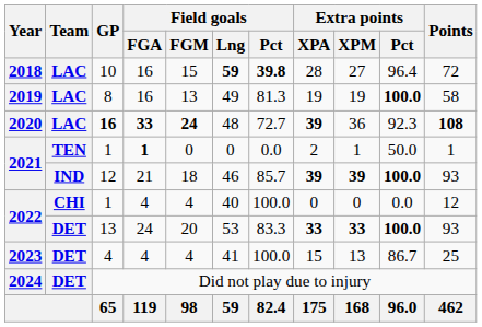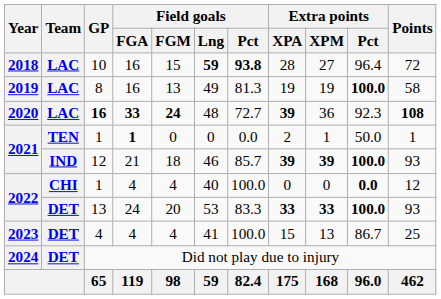10 | Field goals / Pct: 39.8 -> 93.8
2022 / 1 | Extra points / Pct: normal -> bold
